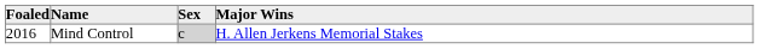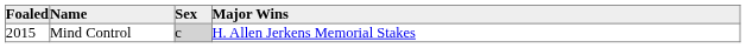Mind Control | Foaled: 2016 -> 2015
